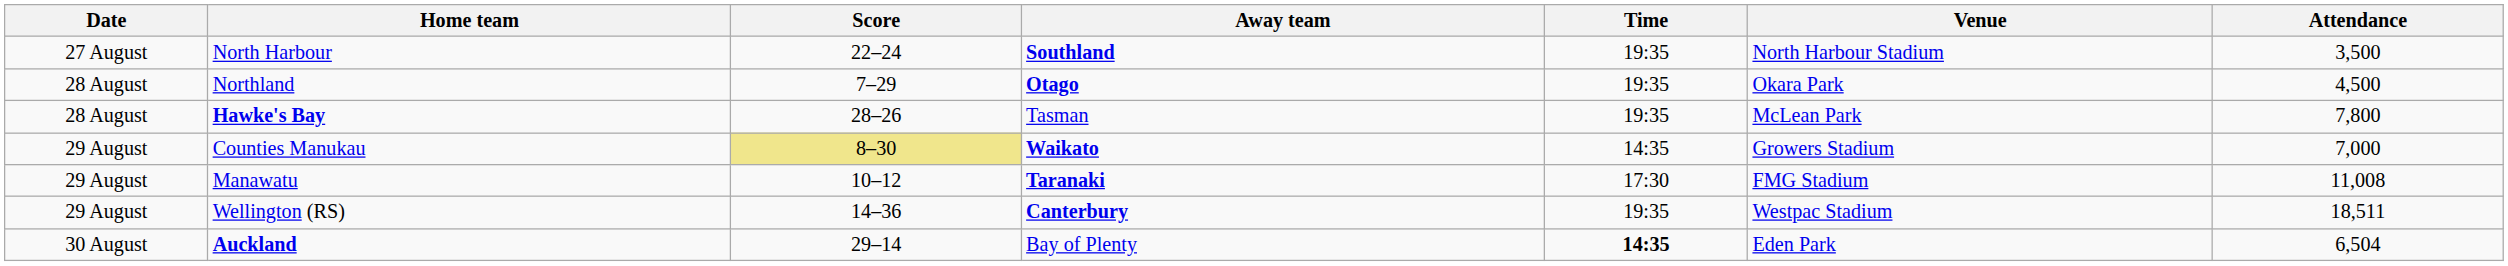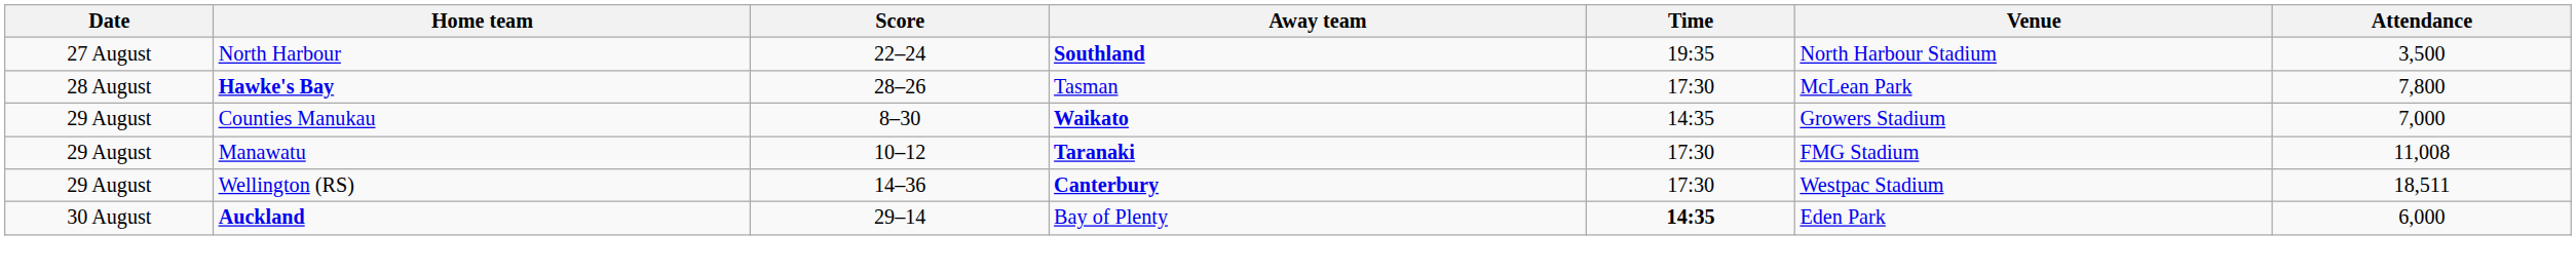- row: 28 August | Northland | 7–29 | Otago | 19:35 | Okara Park | 4,500
Hawke's Bay | Time: 19:35 -> 17:30
Counties Manukau | Score: khaki background -> no background
Wellington (RS) | Time: 19:35 -> 17:30
Auckland | Attendance: 6,504 -> 6,000
